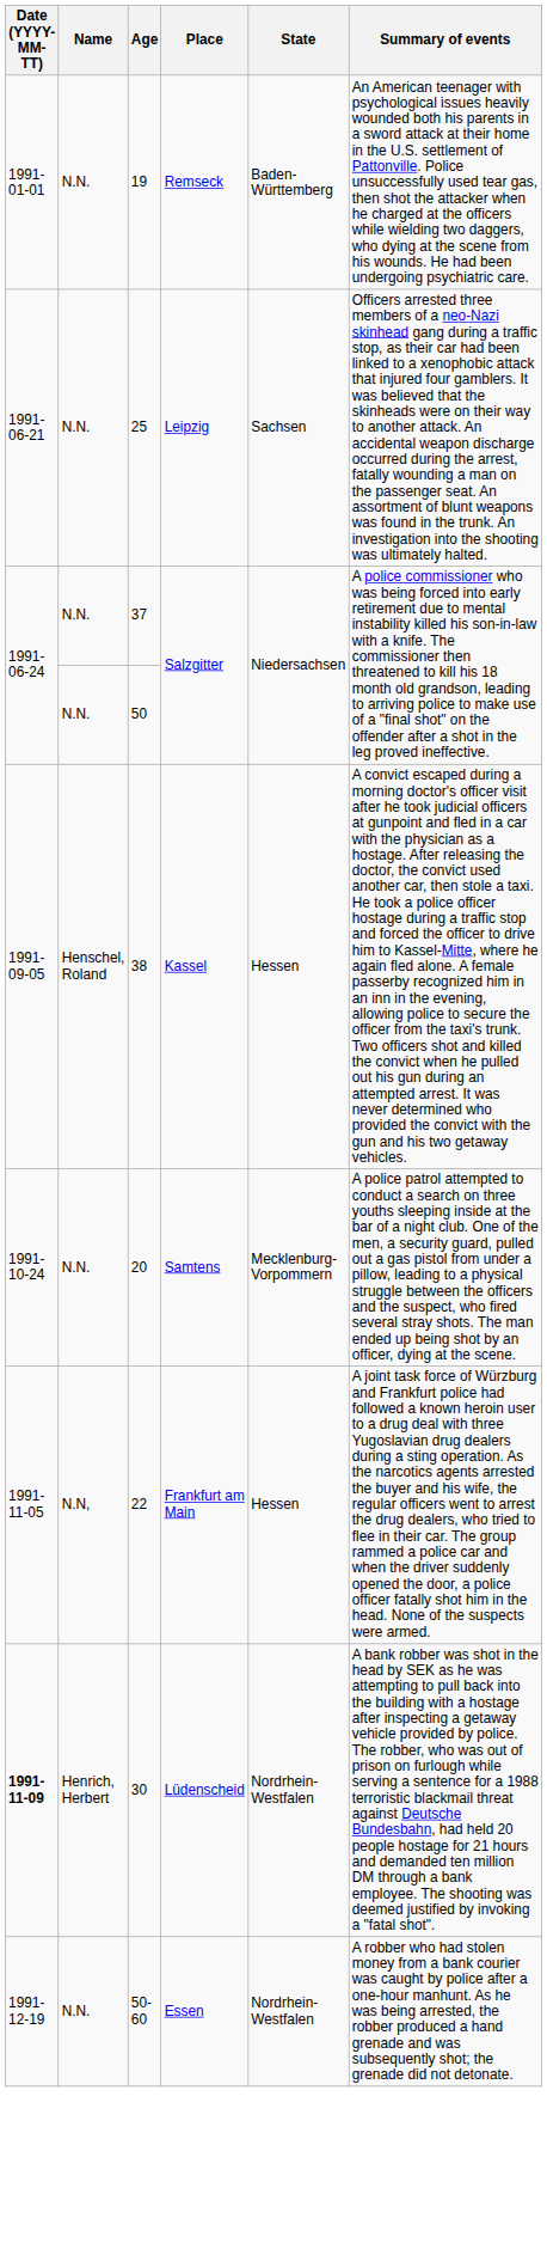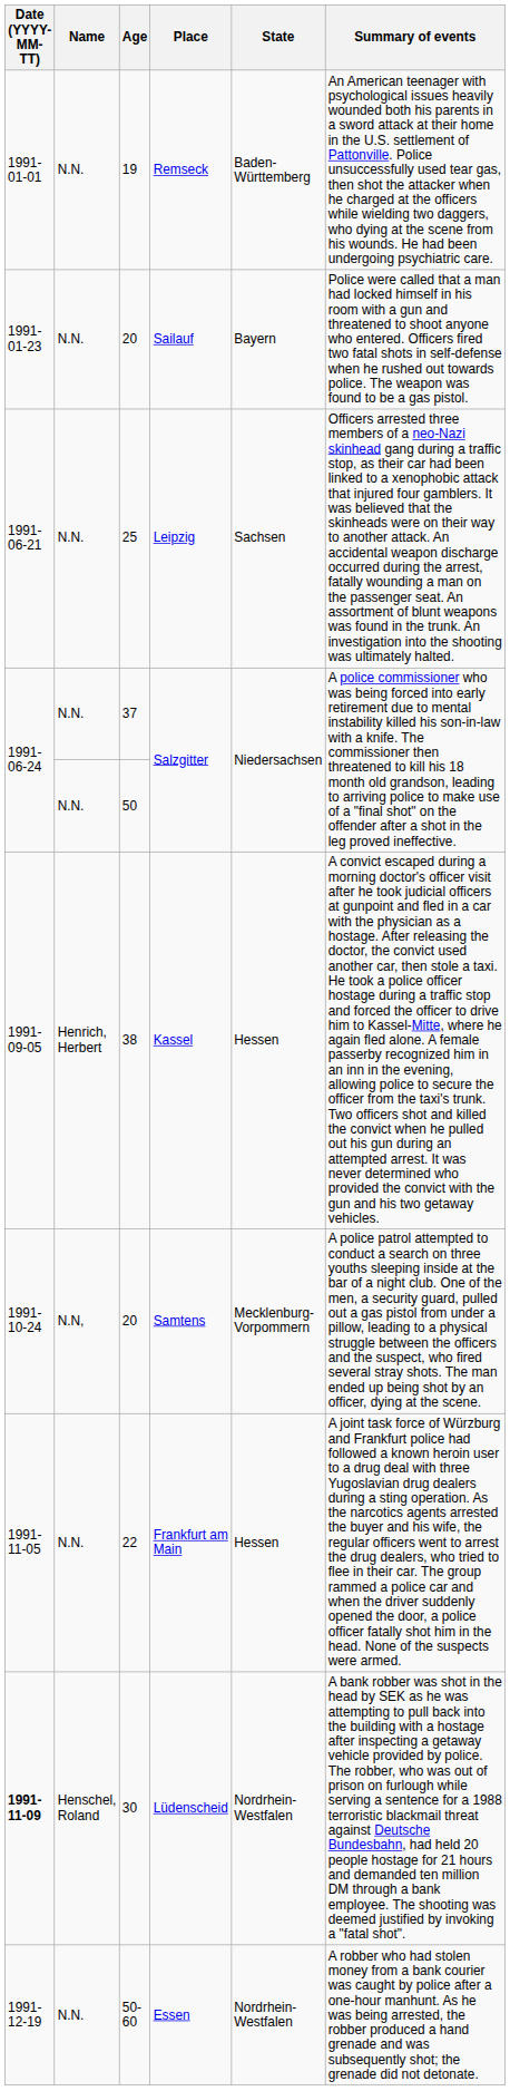+ row: 1991-01-23 | N.N. | 20 | Sailauf | Bayern | Police were called that a man had locked himself in his room with a gun and threatened to shoot anyone who entered. Officers fired two fatal shots in self-defense when he rushed out towards police. The weapon was found to be a gas pistol.
Kassel | Name: Henschel, Roland -> Henrich, Herbert
Samtens | Name: N.N. -> N.N,
Frankfurt am Main | Name: N.N, -> N.N.
Lüdenscheid | Name: Henrich, Herbert -> Henschel, Roland
